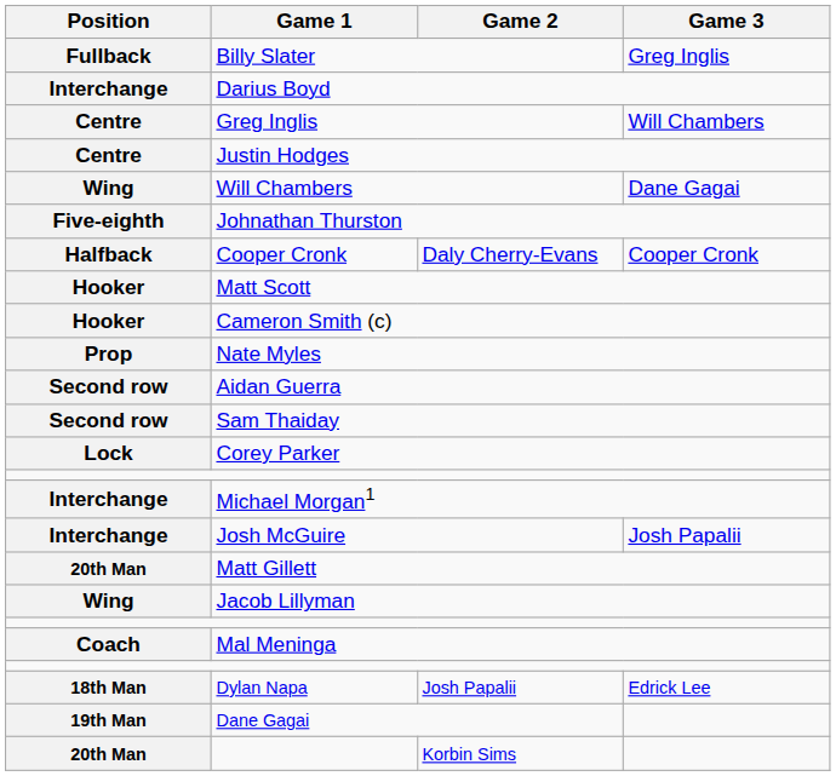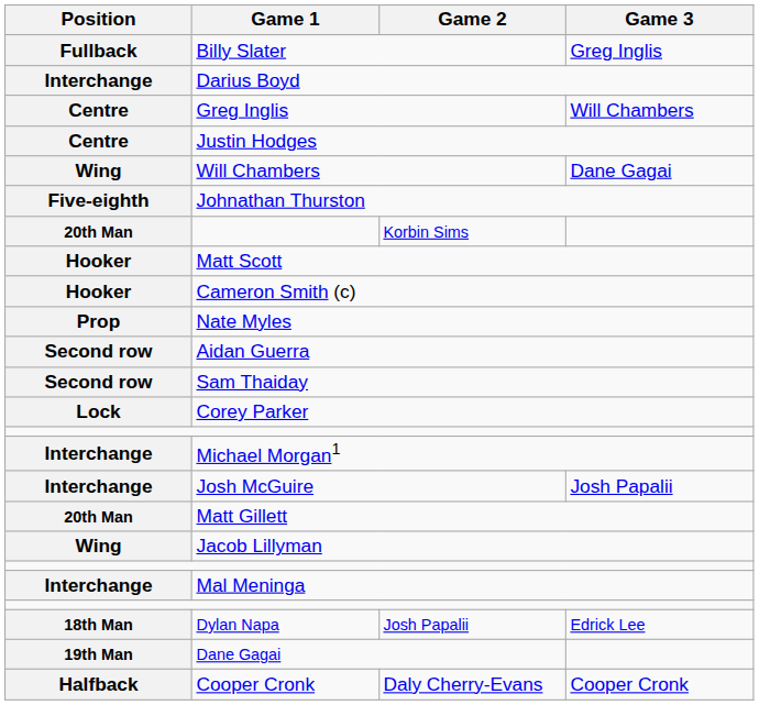rows swapped: Daly Cherry-Evans <-> Korbin Sims
Mal Meninga | Position: Coach -> Interchange
